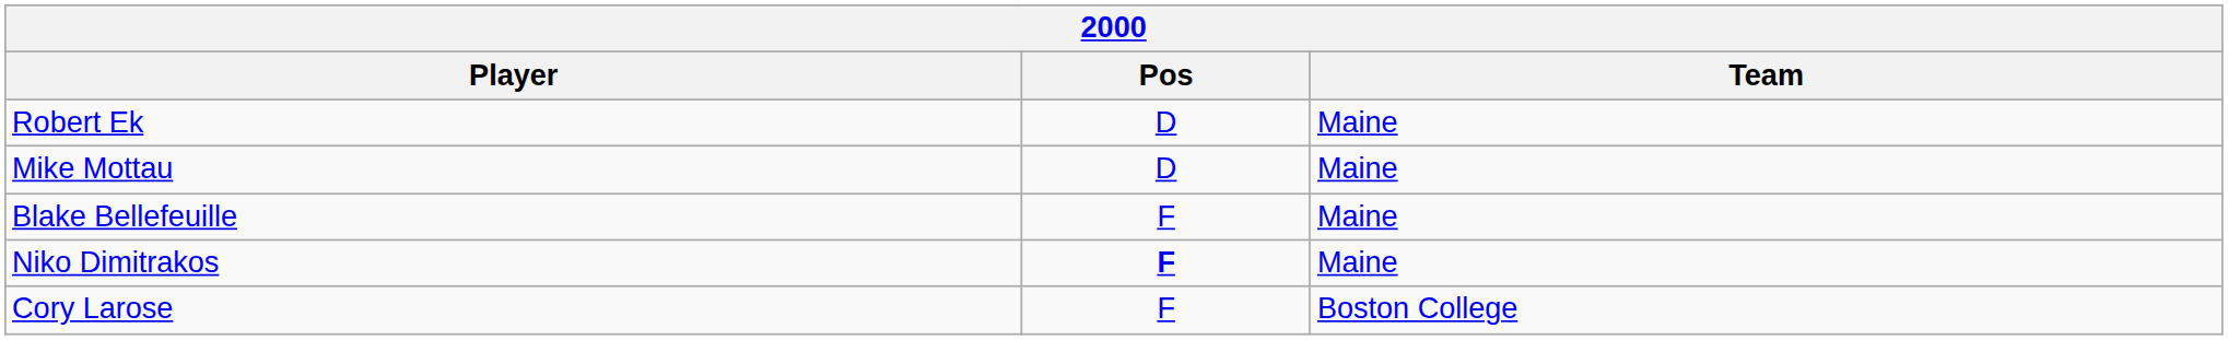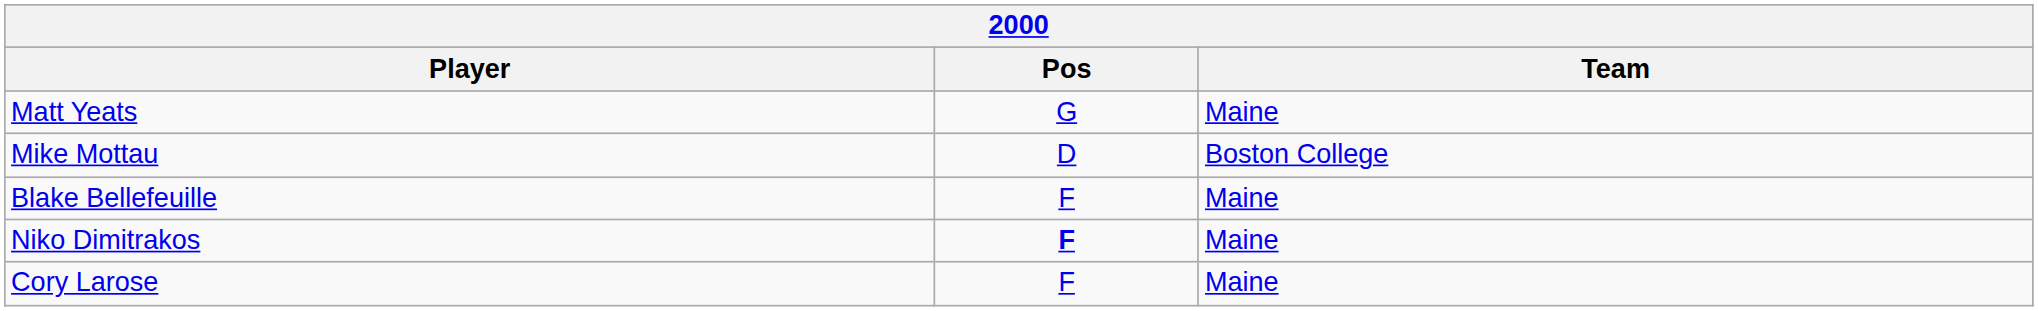+ row: Matt Yeats | G | Maine
- row: Robert Ek | D | Maine
Mike Mottau | Team: Maine -> Boston College
Cory Larose | Team: Boston College -> Maine
